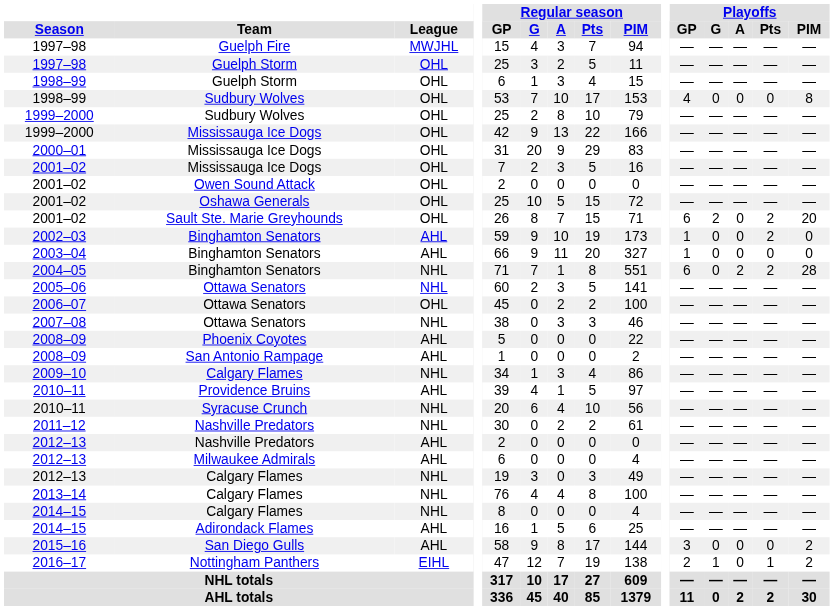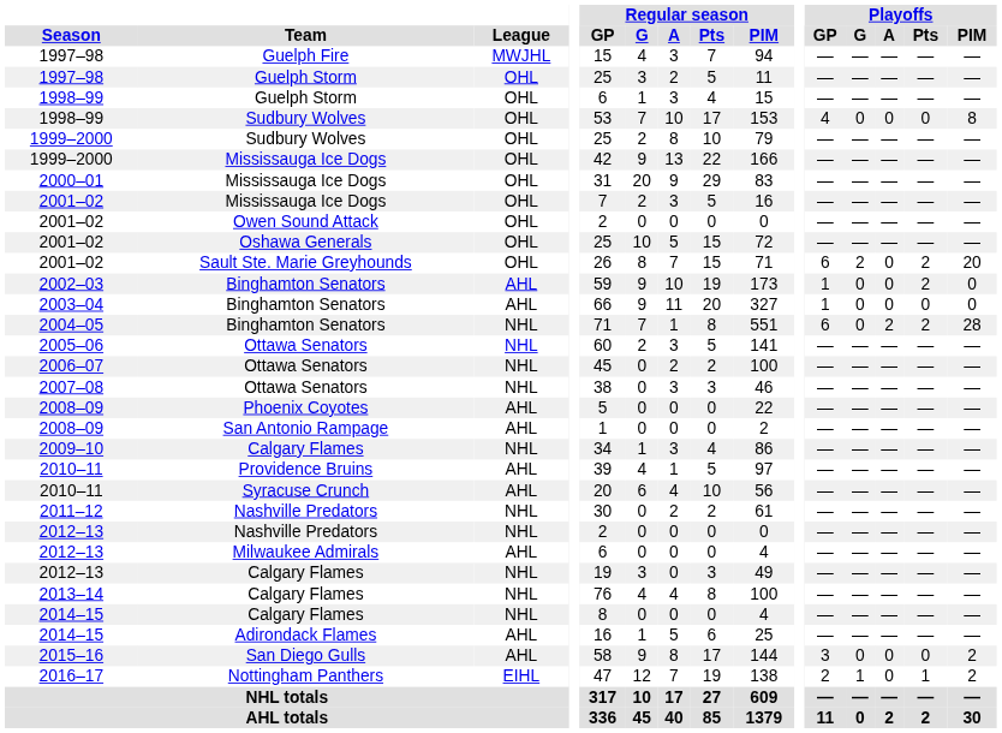2006–07 | League: OHL -> NHL
2010–11 / Syracuse Crunch | League: NHL -> AHL
2012–13 / Nashville Predators | League: AHL -> NHL
